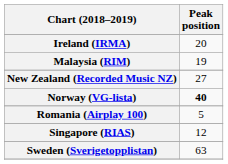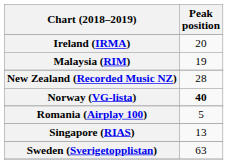New Zealand (Recorded Music NZ) | Peak position: 27 -> 28
Singapore (RIAS) | Peak position: 12 -> 13
